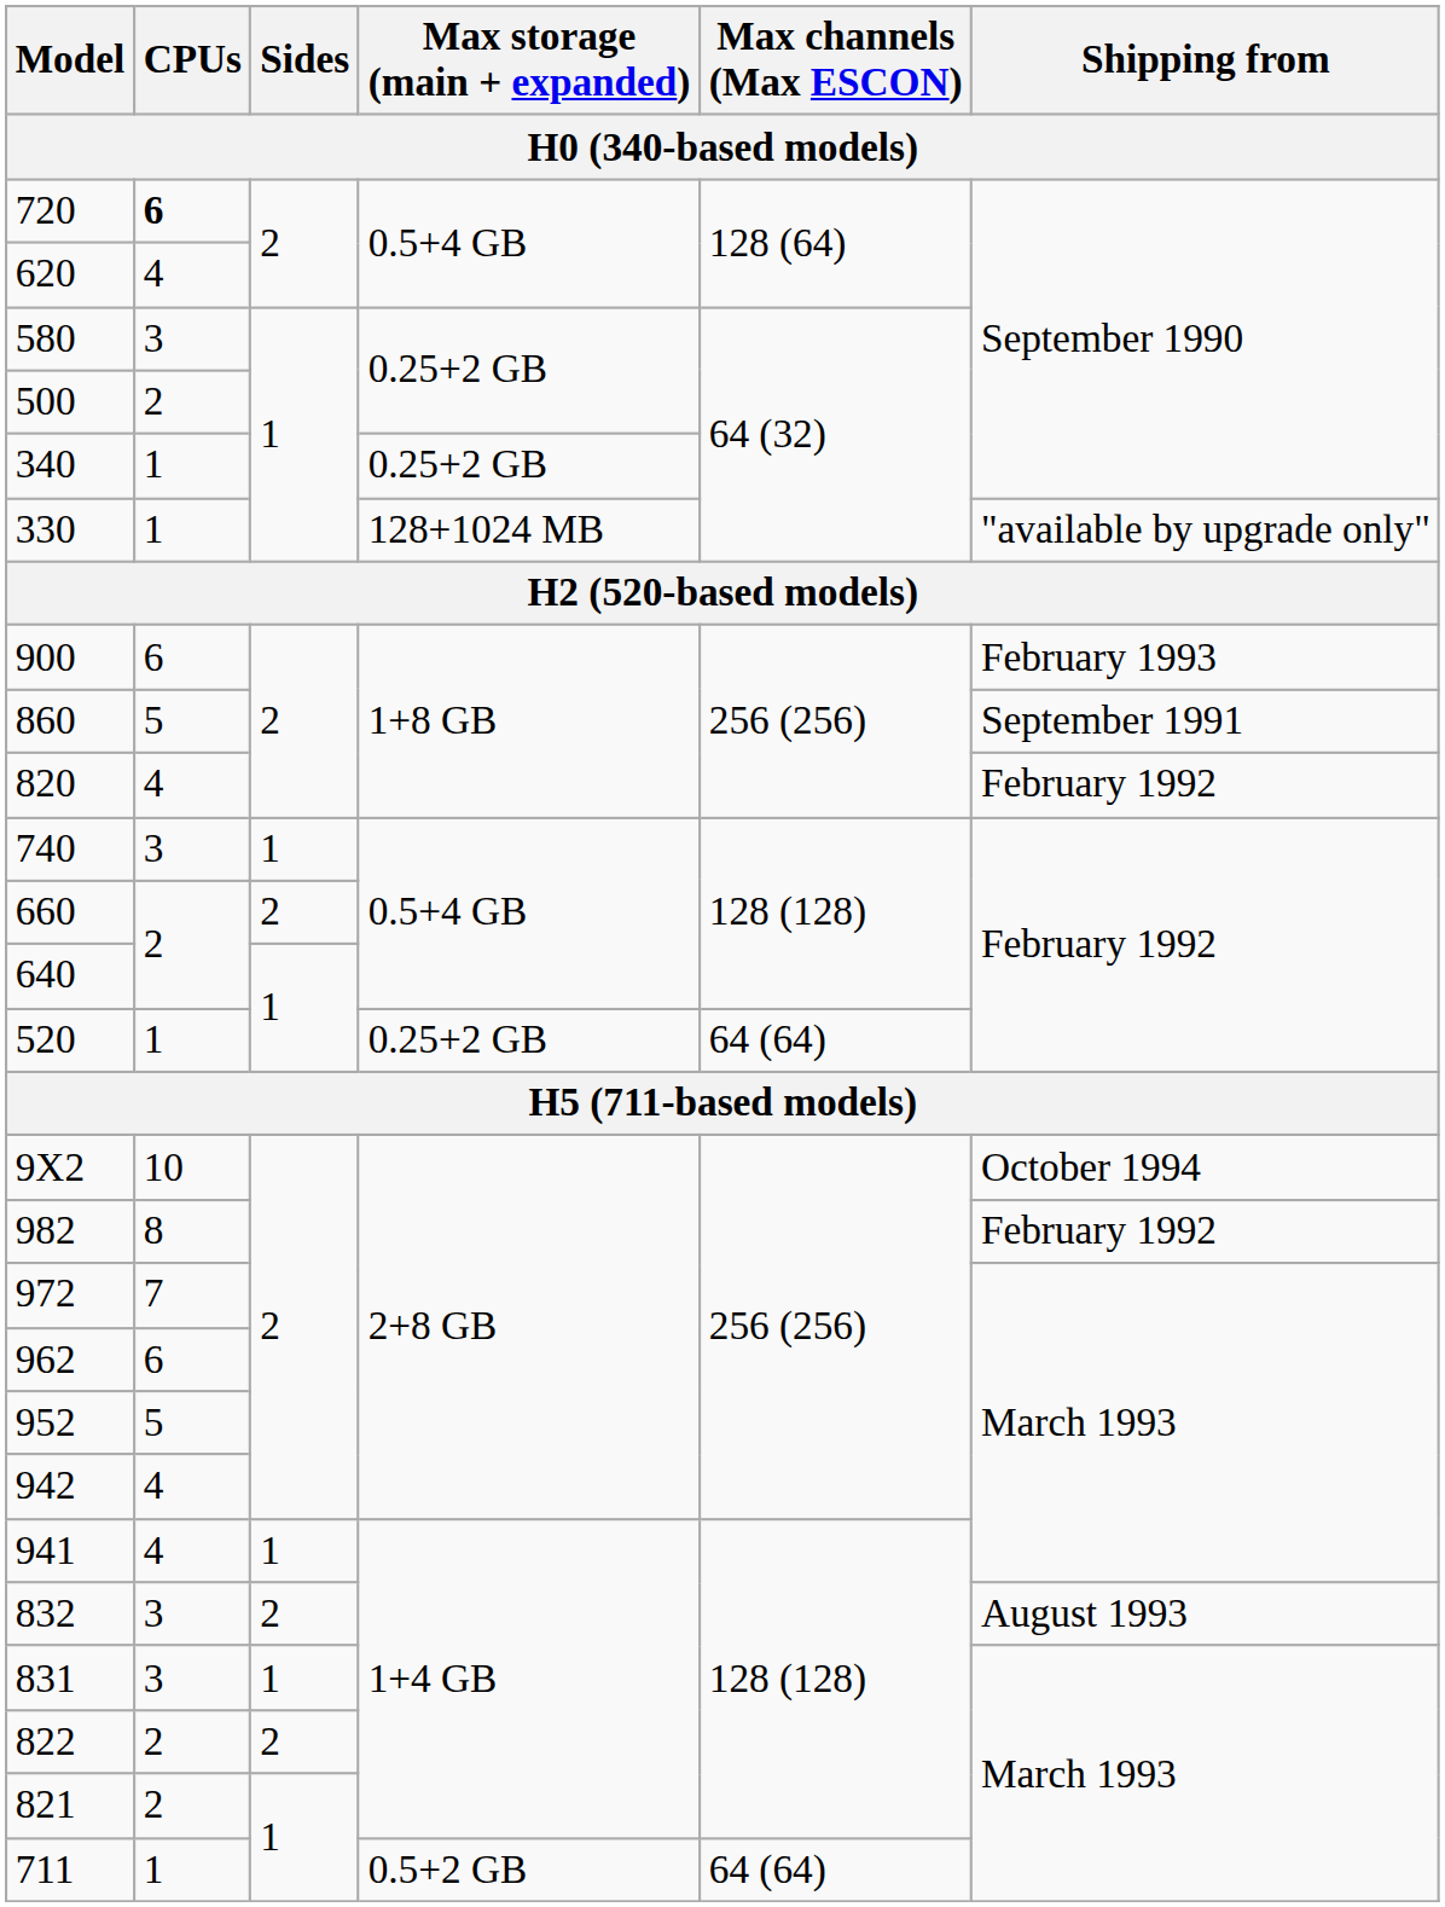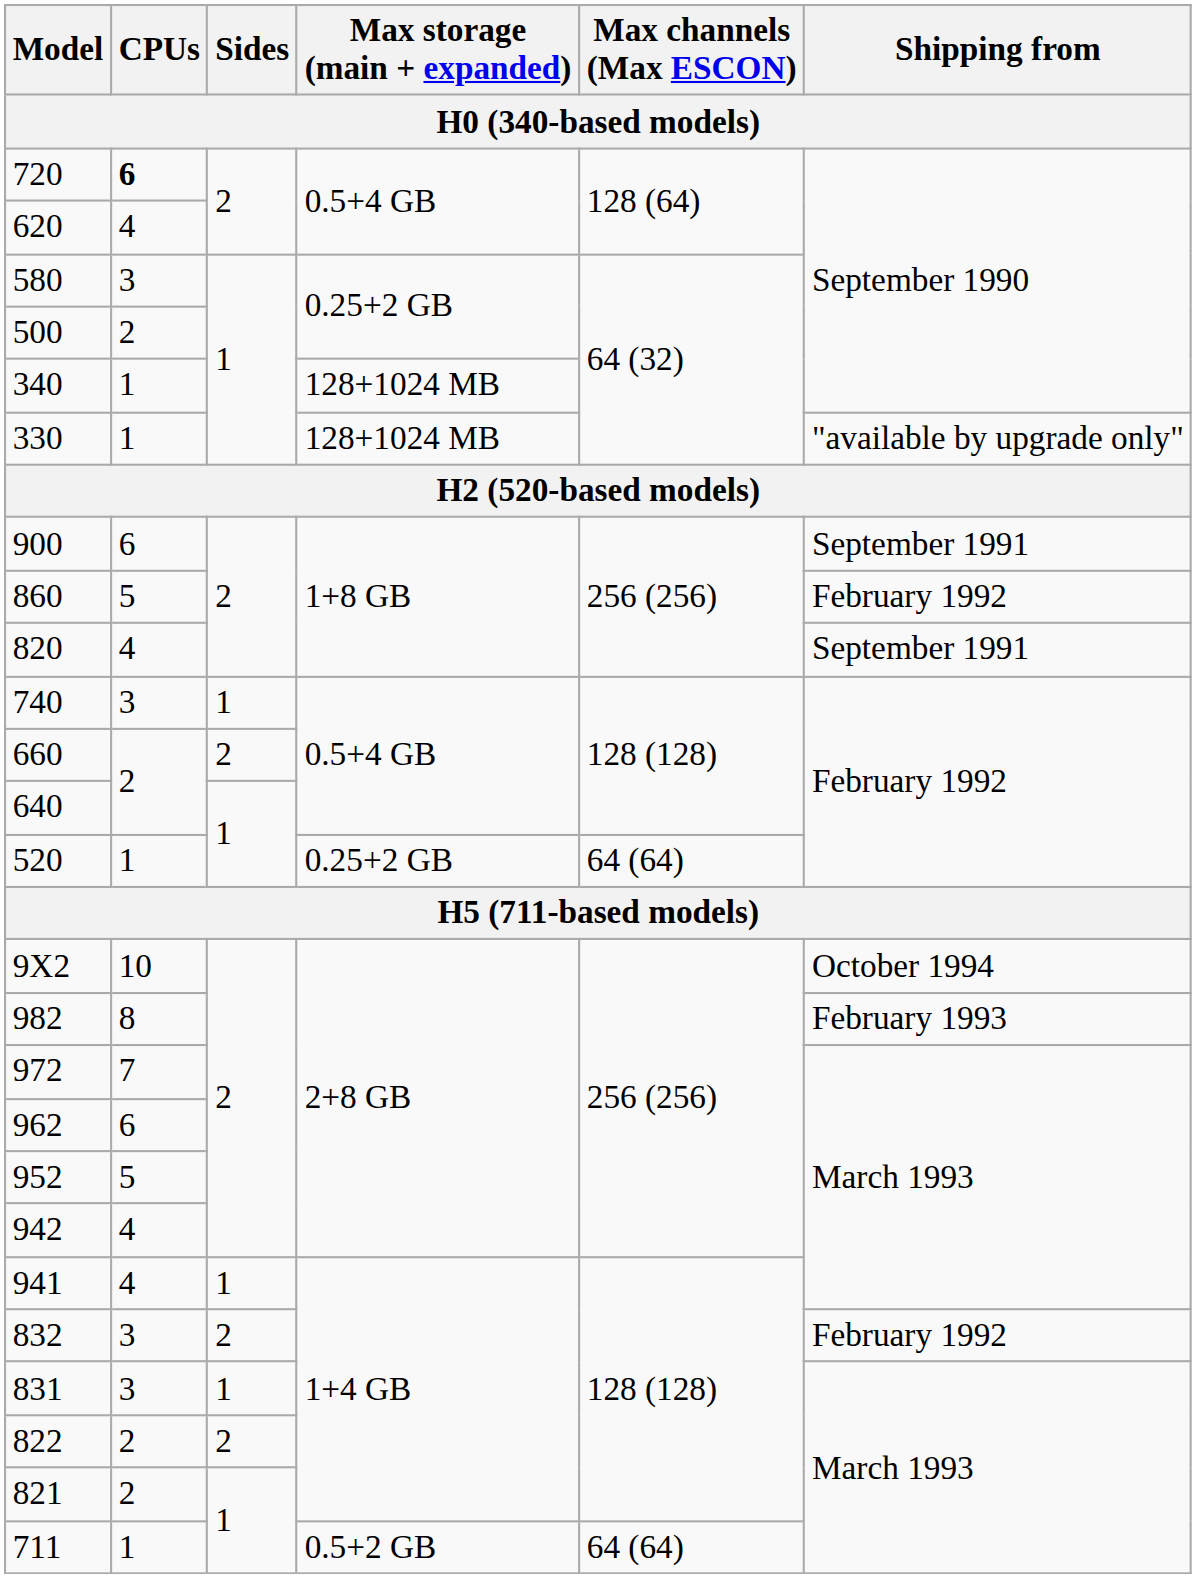340 | Max storage (main + expanded): 0.25+2 GB -> 128+1024 MB
900 | Shipping from: February 1993 -> September 1991
860 | Shipping from: September 1991 -> February 1992
820 | Shipping from: February 1992 -> September 1991
982 | Shipping from: February 1992 -> February 1993
832 | Shipping from: August 1993 -> February 1992
